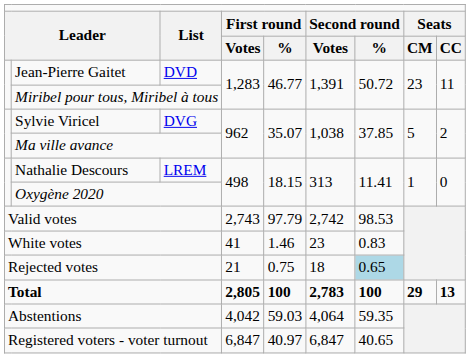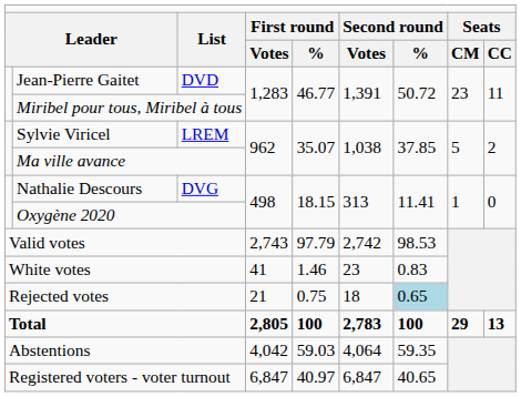Sylvie Viricel | column 3: DVG -> LREM
Nathalie Descours | column 3: LREM -> DVG
